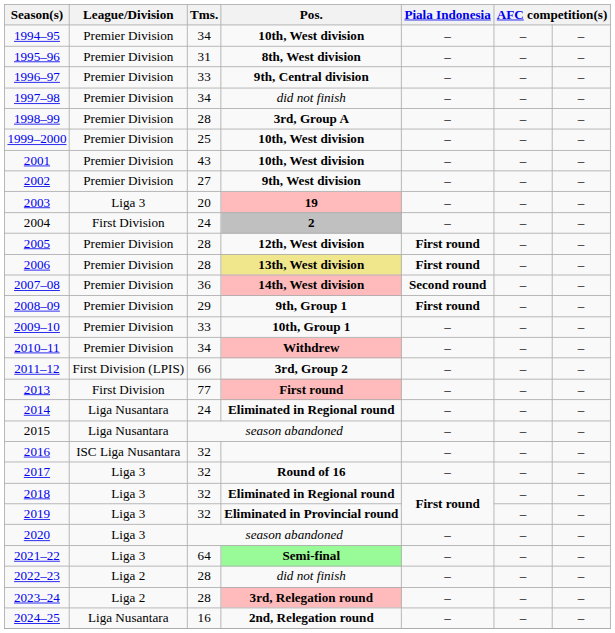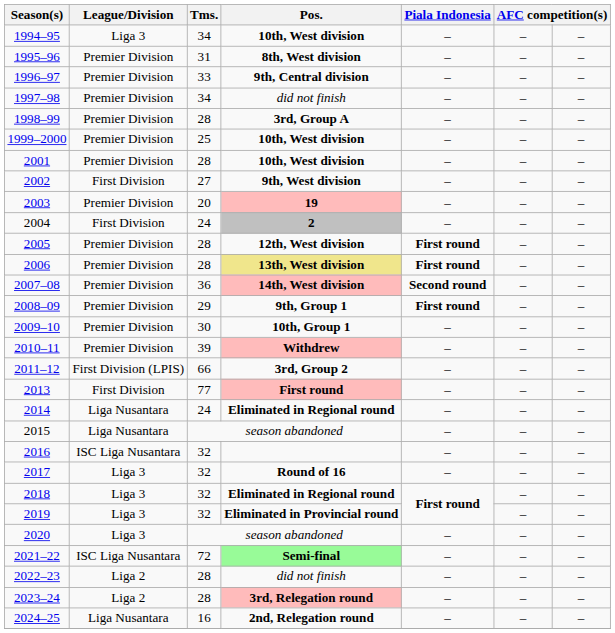1994–95 | League/Division: Premier Division -> Liga 3
2001 | Tms.: 43 -> 28
2002 | League/Division: Premier Division -> First Division
2003 | League/Division: Liga 3 -> Premier Division
2009–10 | Tms.: 33 -> 30
2010–11 | Tms.: 34 -> 39
2021–22 | League/Division: Liga 3 -> ISC Liga Nusantara
2021–22 | Tms.: 64 -> 72
